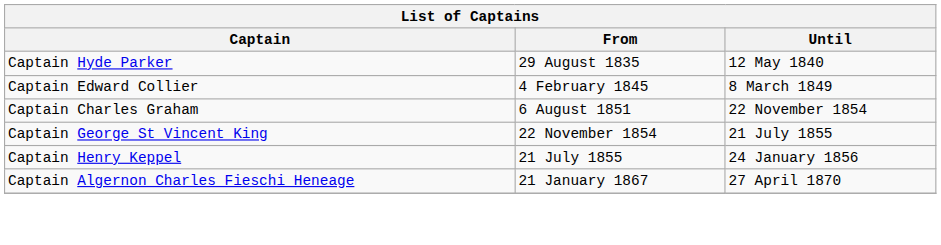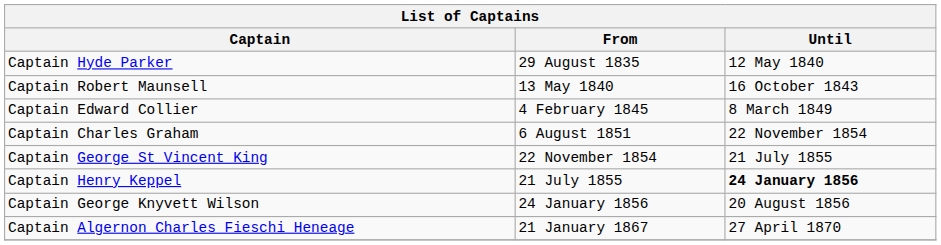+ row: Captain Robert Maunsell | 13 May 1840 | 16 October 1843
Captain Henry Keppel | Until: normal -> bold
+ row: Captain George Knyvett Wilson | 24 January 1856 | 20 August 1856
